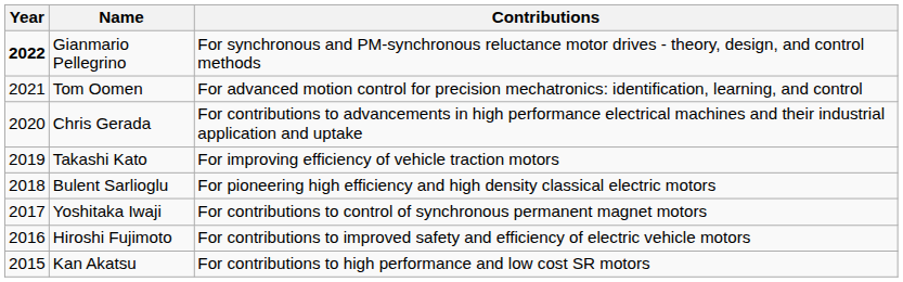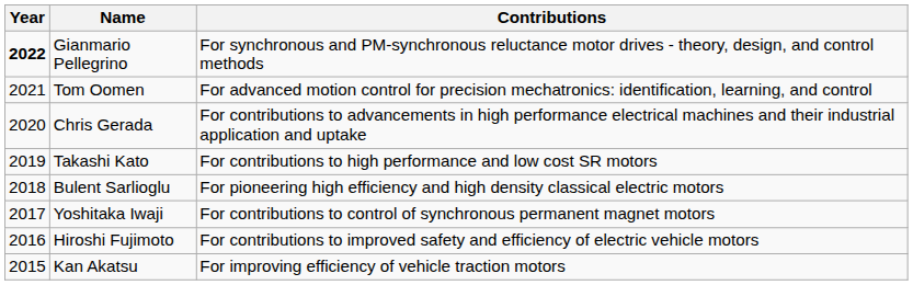Takashi Kato | Contributions: For improving efficiency of vehicle traction motors -> For contributions to high performance and low cost SR motors
Kan Akatsu | Contributions: For contributions to high performance and low cost SR motors -> For improving efficiency of vehicle traction motors
